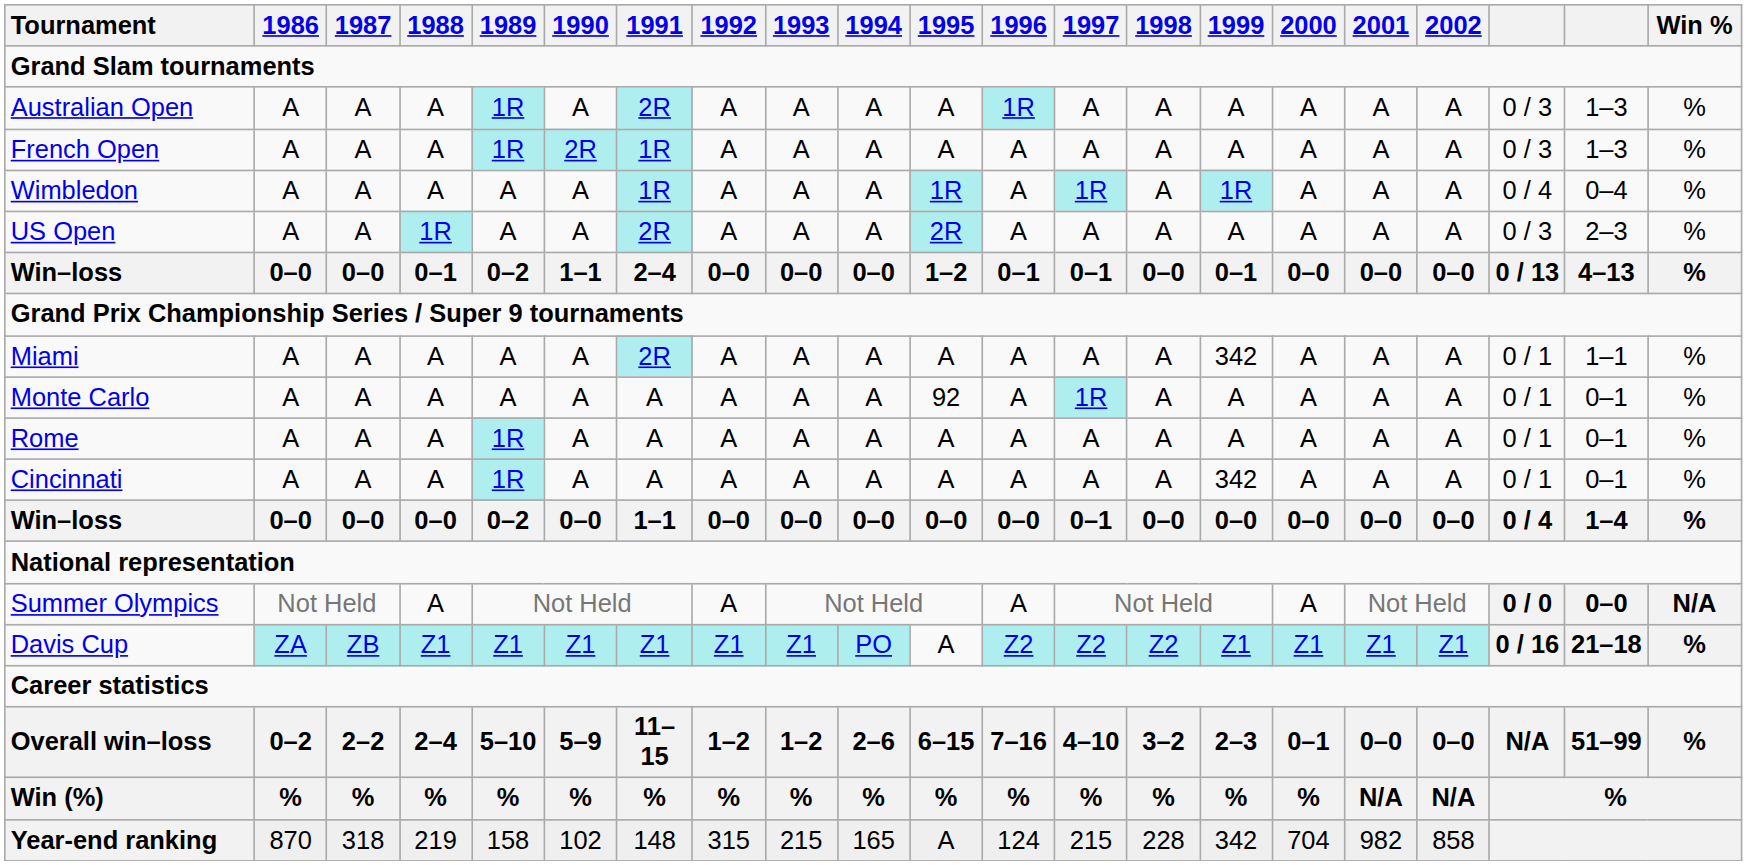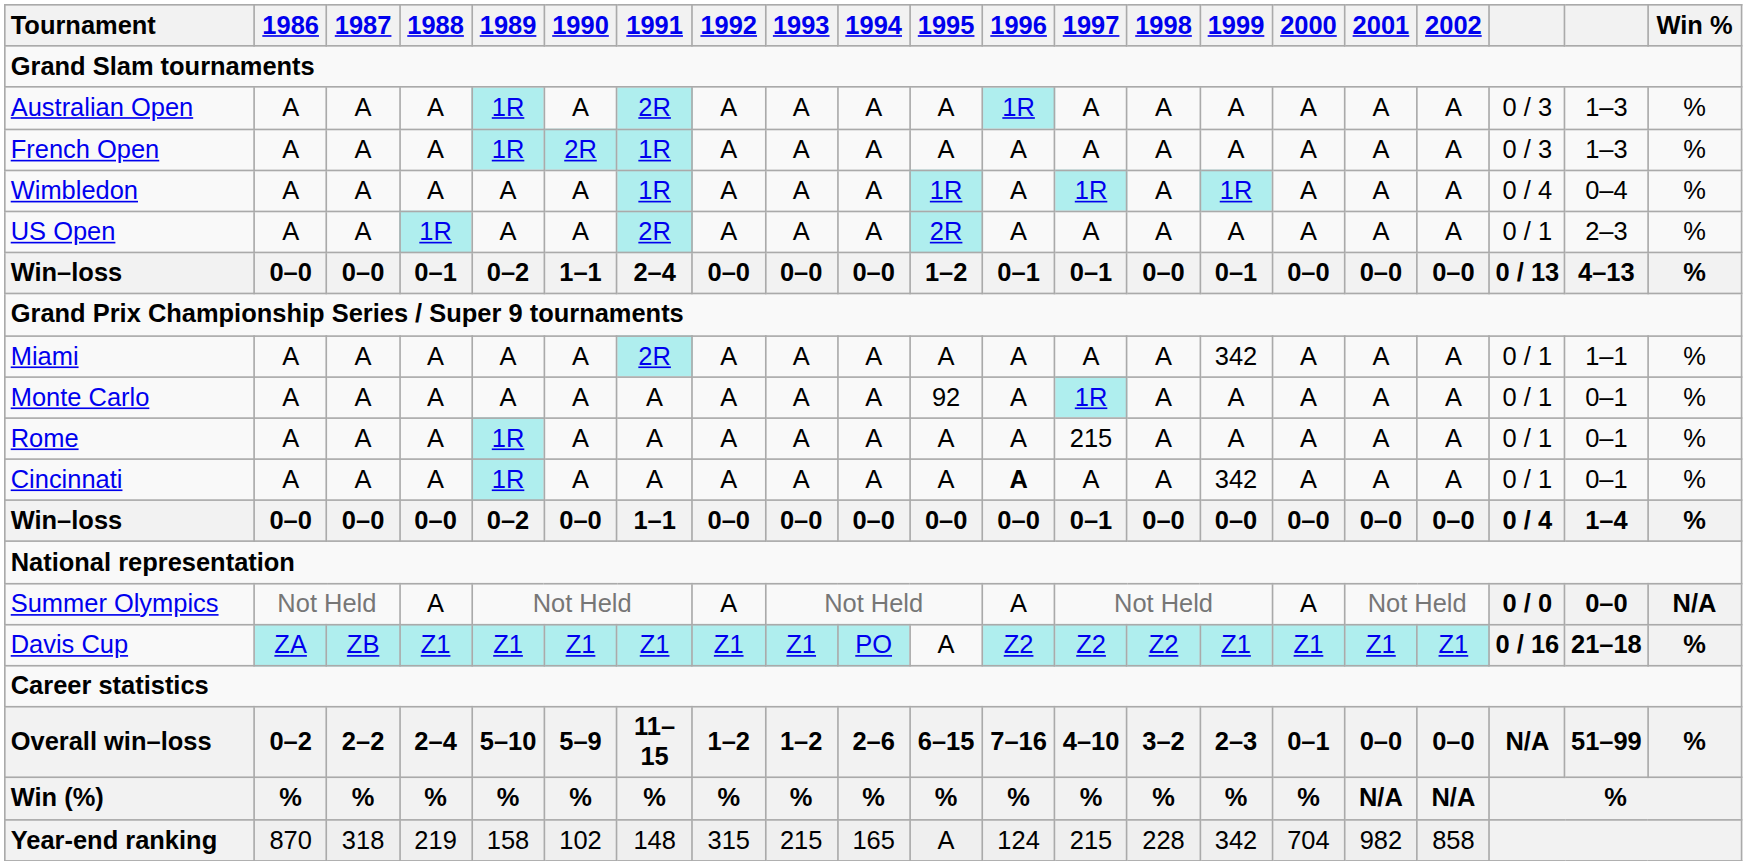US Open | column 19: 0 / 3 -> 0 / 1
Rome | 1997: A -> 215
Cincinnati | 1996: normal -> bold
